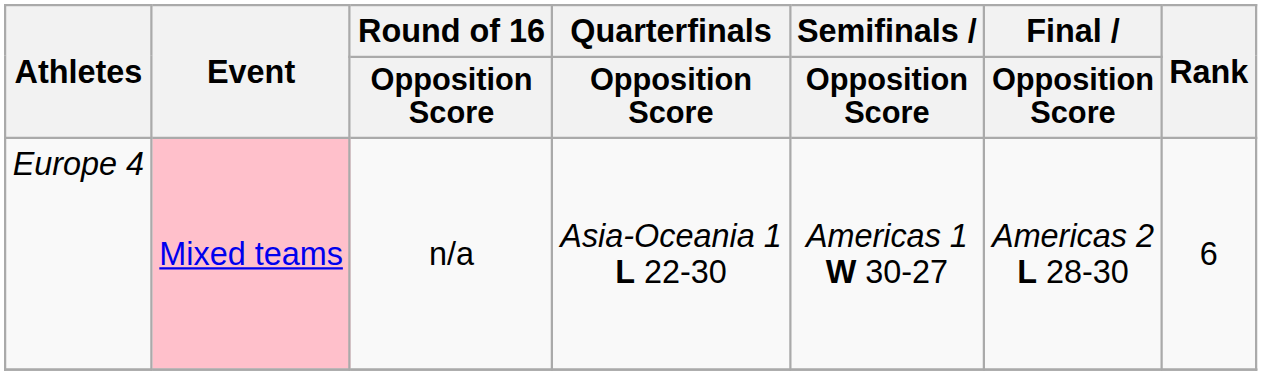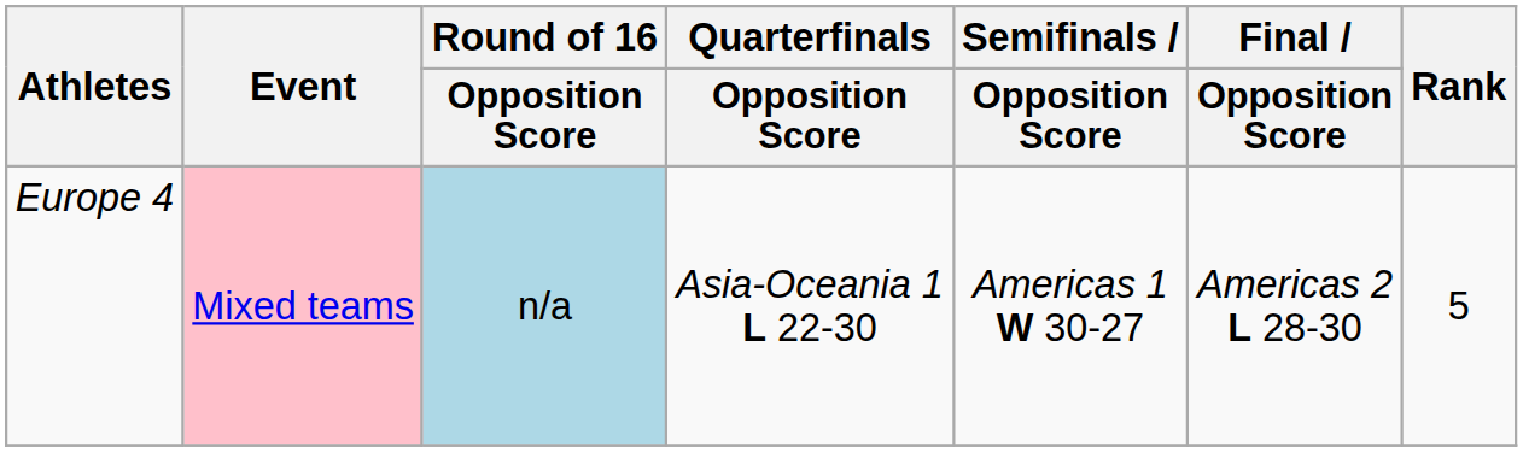Europe 4 | Round of 16 / Opposition Score: no background -> lightblue background
Europe 4 | Rank: 6 -> 5
